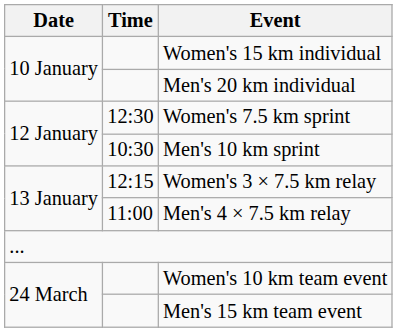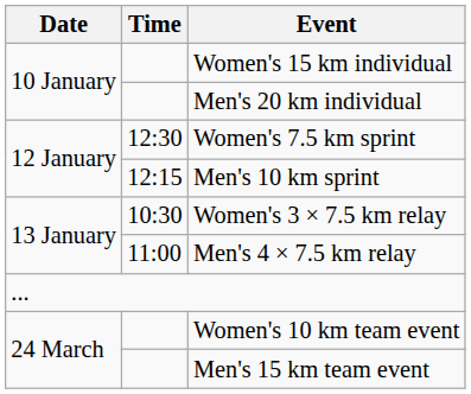Men's 10 km sprint | Time: 10:30 -> 12:15
Women's 3 × 7.5 km relay | Time: 12:15 -> 10:30
